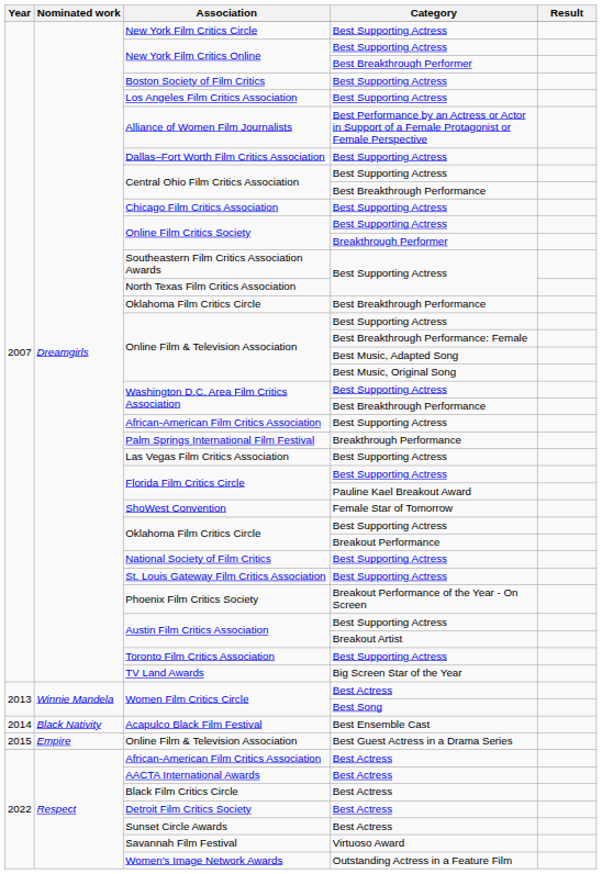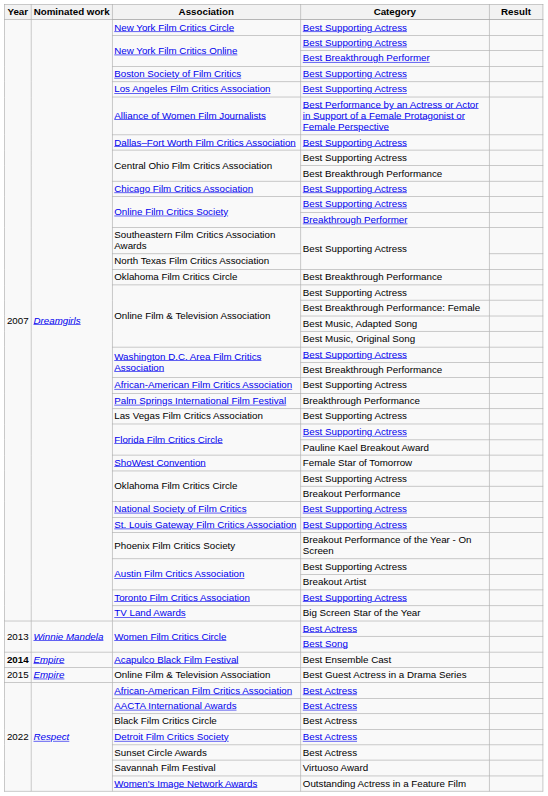Acapulco Black Film Festival | Year: normal -> bold
Acapulco Black Film Festival | Nominated work: Black Nativity -> Empire
